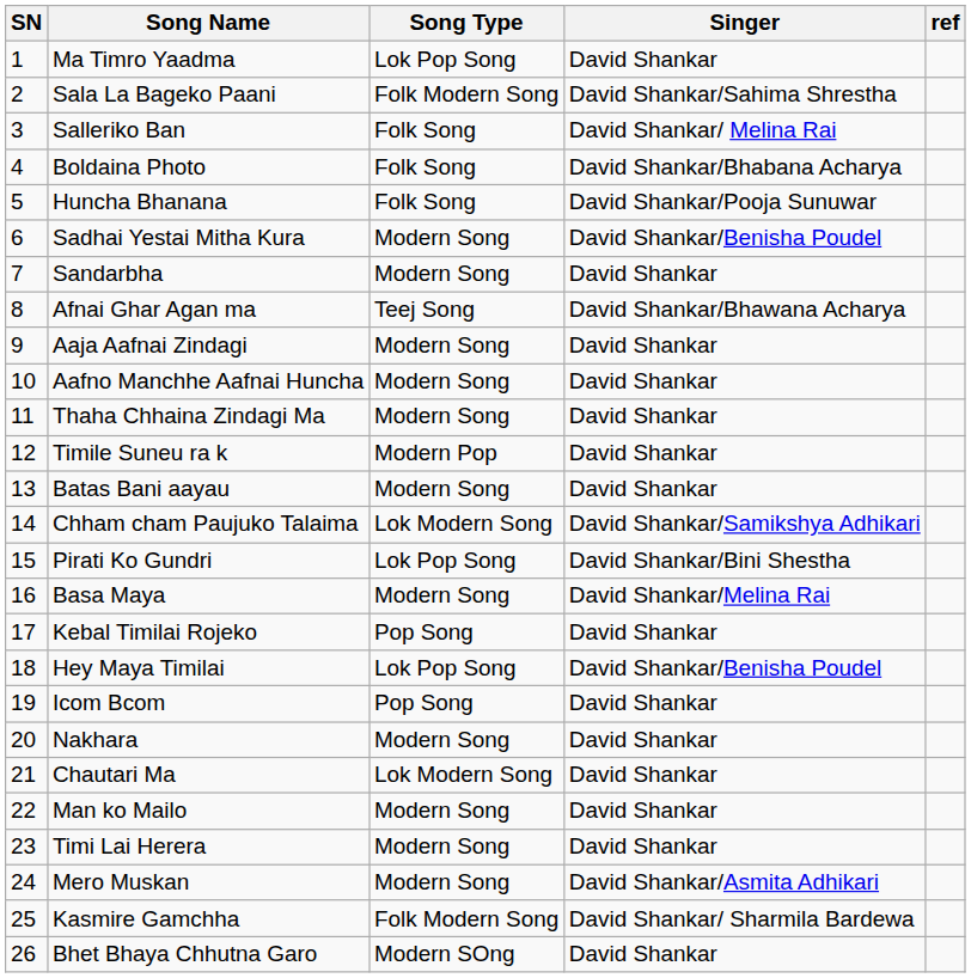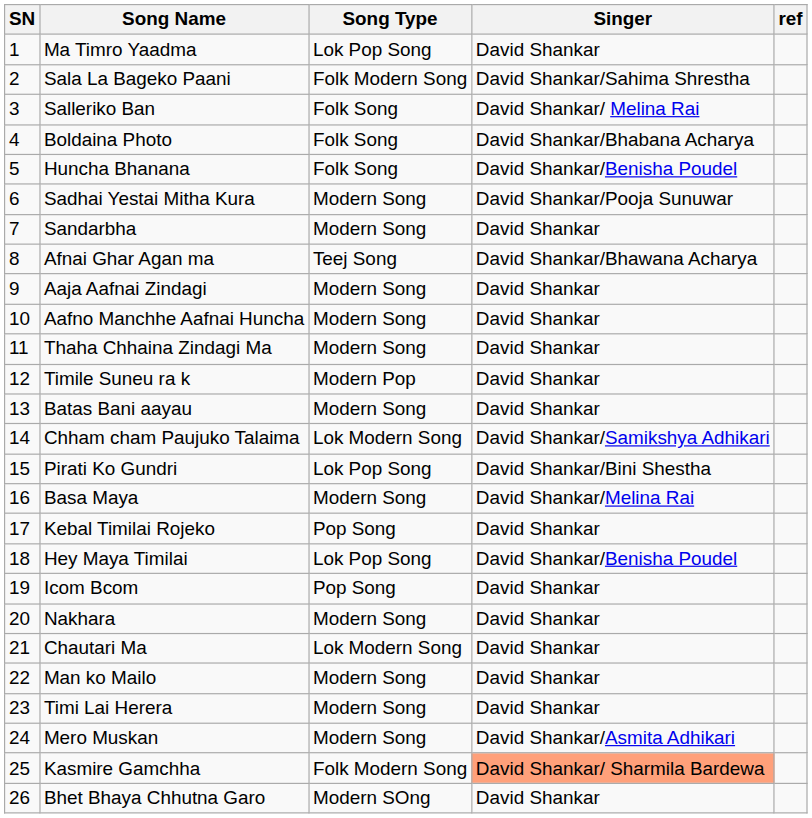Huncha Bhanana | Singer: David Shankar/Pooja Sunuwar -> David Shankar/Benisha Poudel
Sadhai Yestai Mitha Kura | Singer: David Shankar/Benisha Poudel -> David Shankar/Pooja Sunuwar
Kasmire Gamchha | Singer: no background -> lightsalmon background
